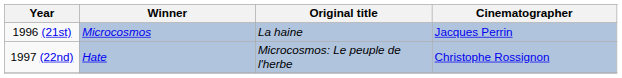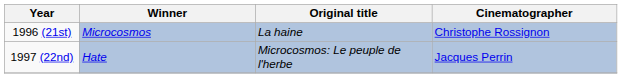1996 (21st) | Cinematographer: Jacques Perrin -> Christophe Rossignon
1997 (22nd) | Cinematographer: Christophe Rossignon -> Jacques Perrin
